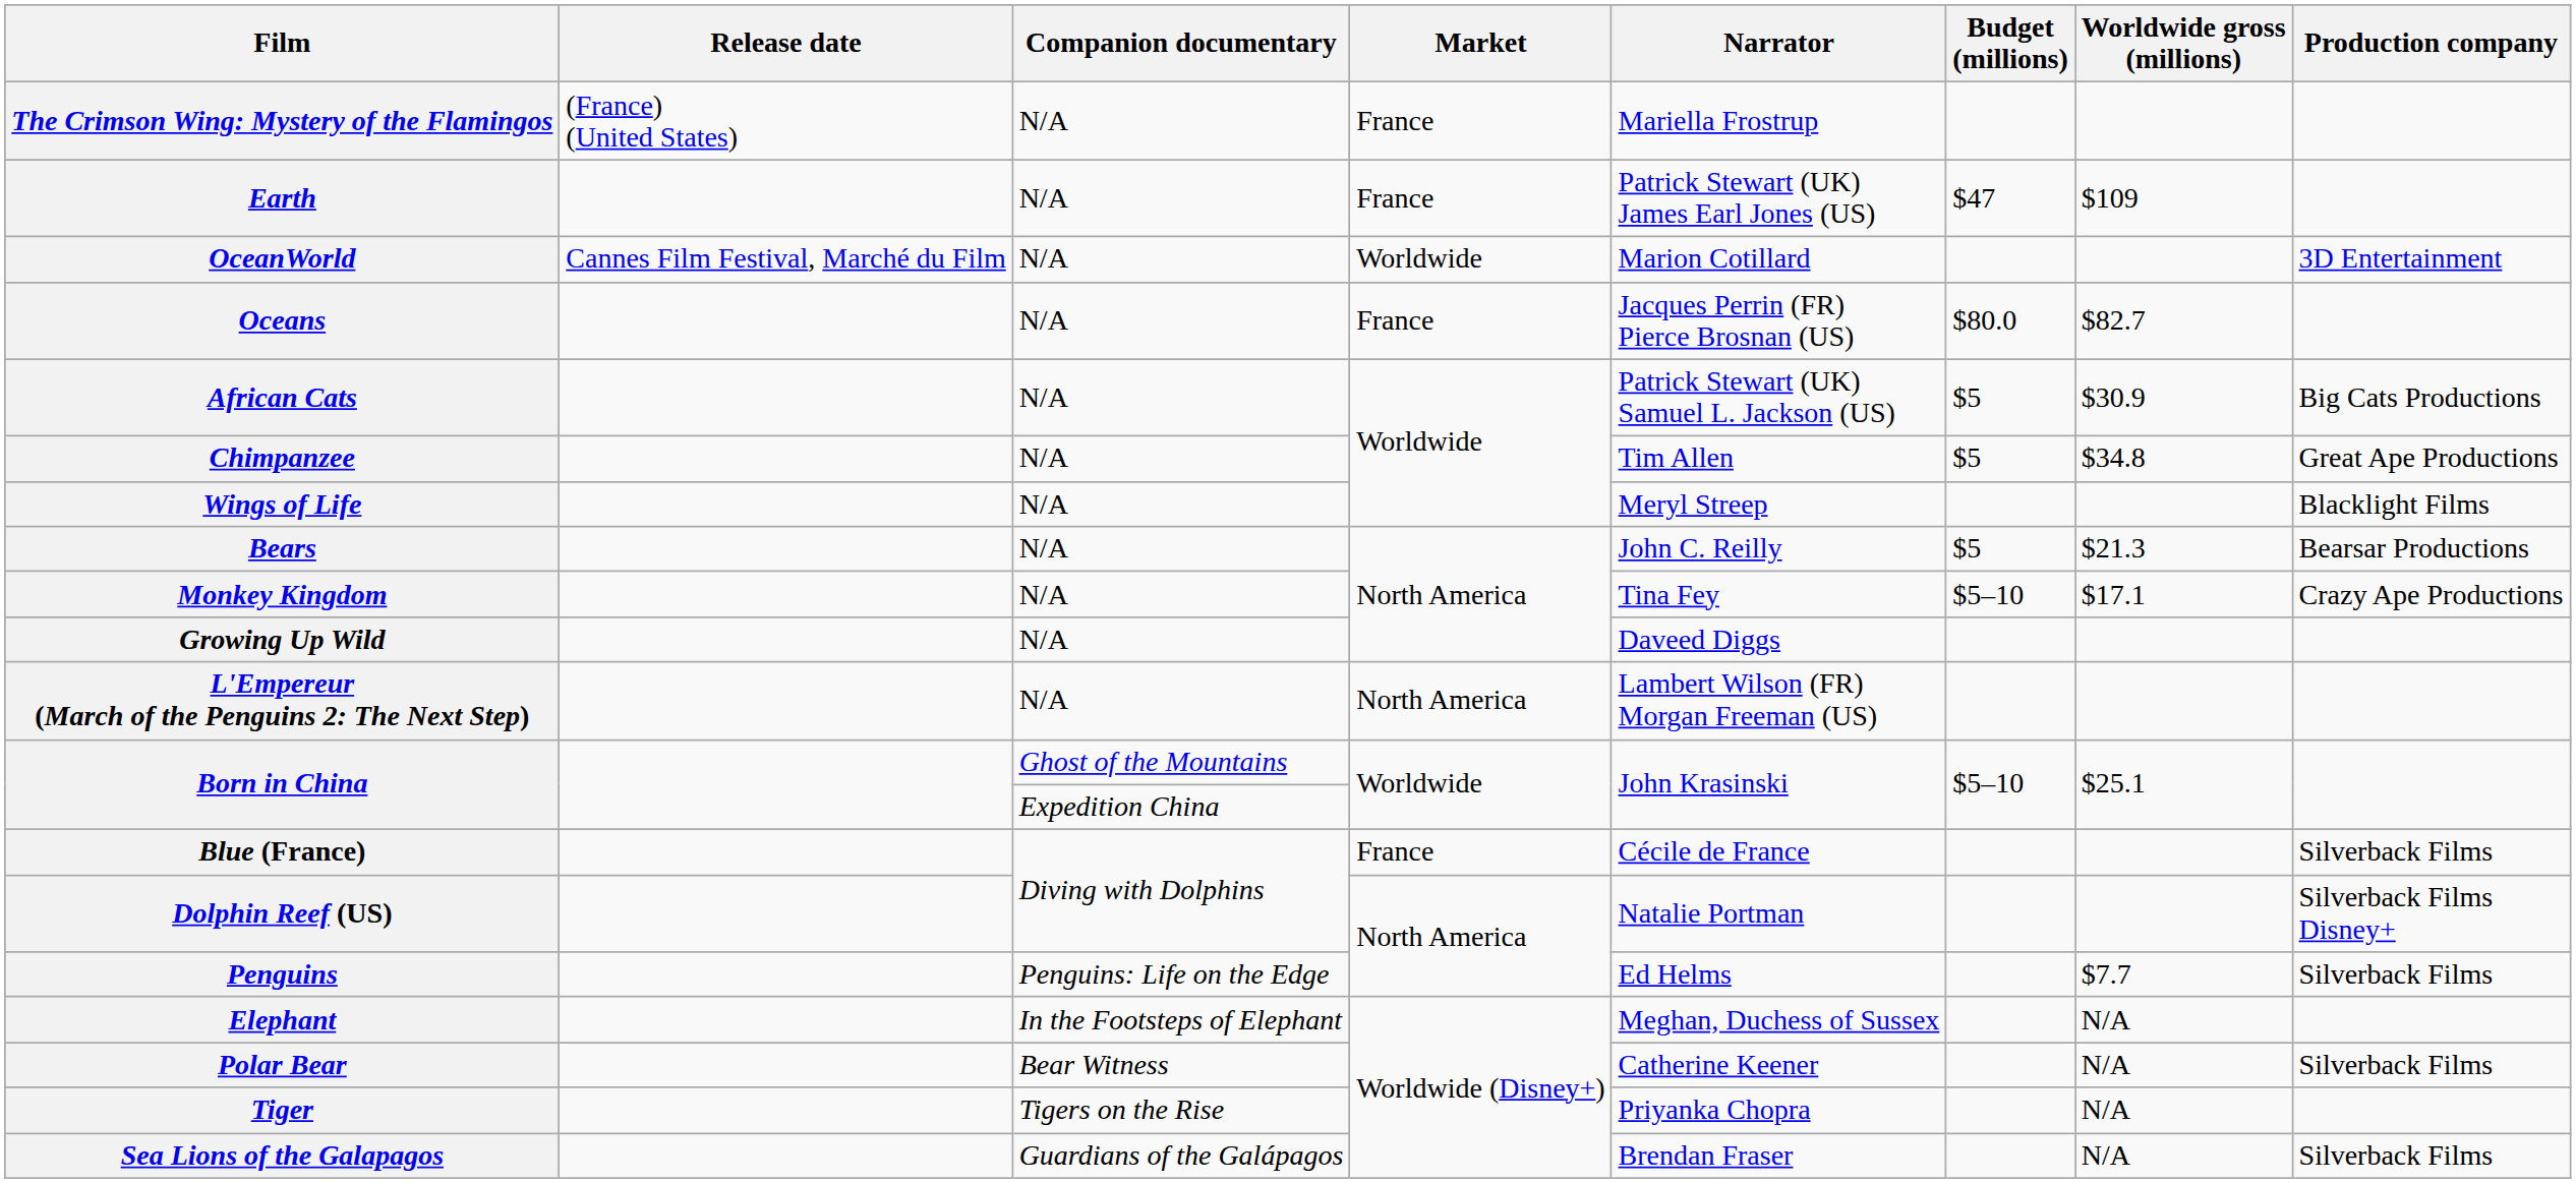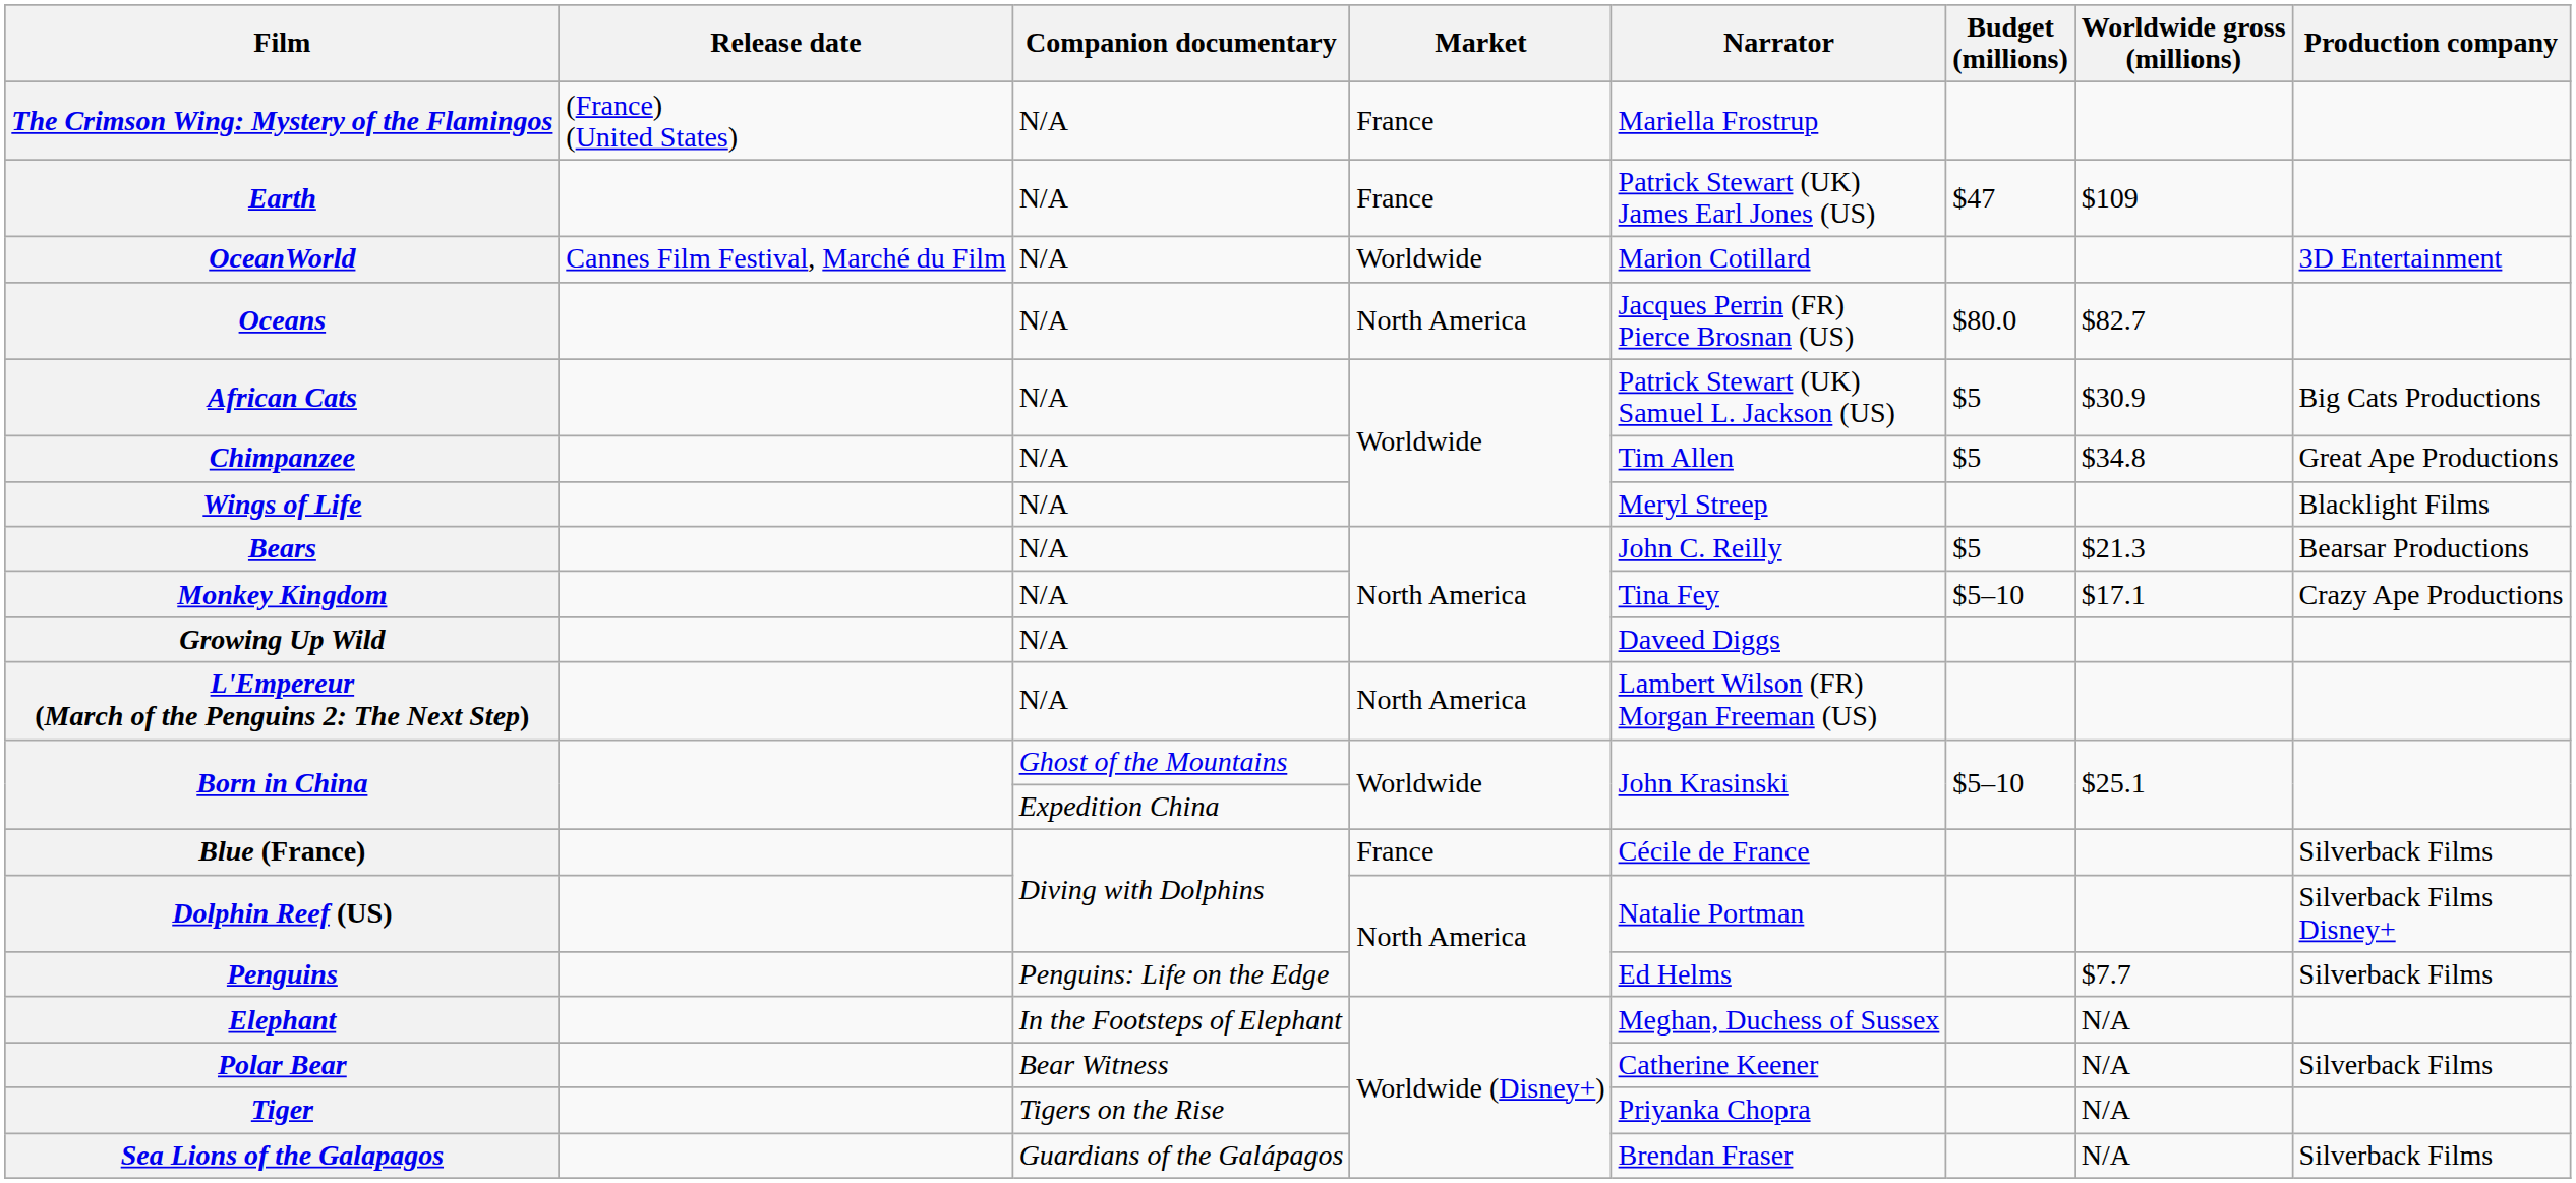Oceans | Market: France -> North America
